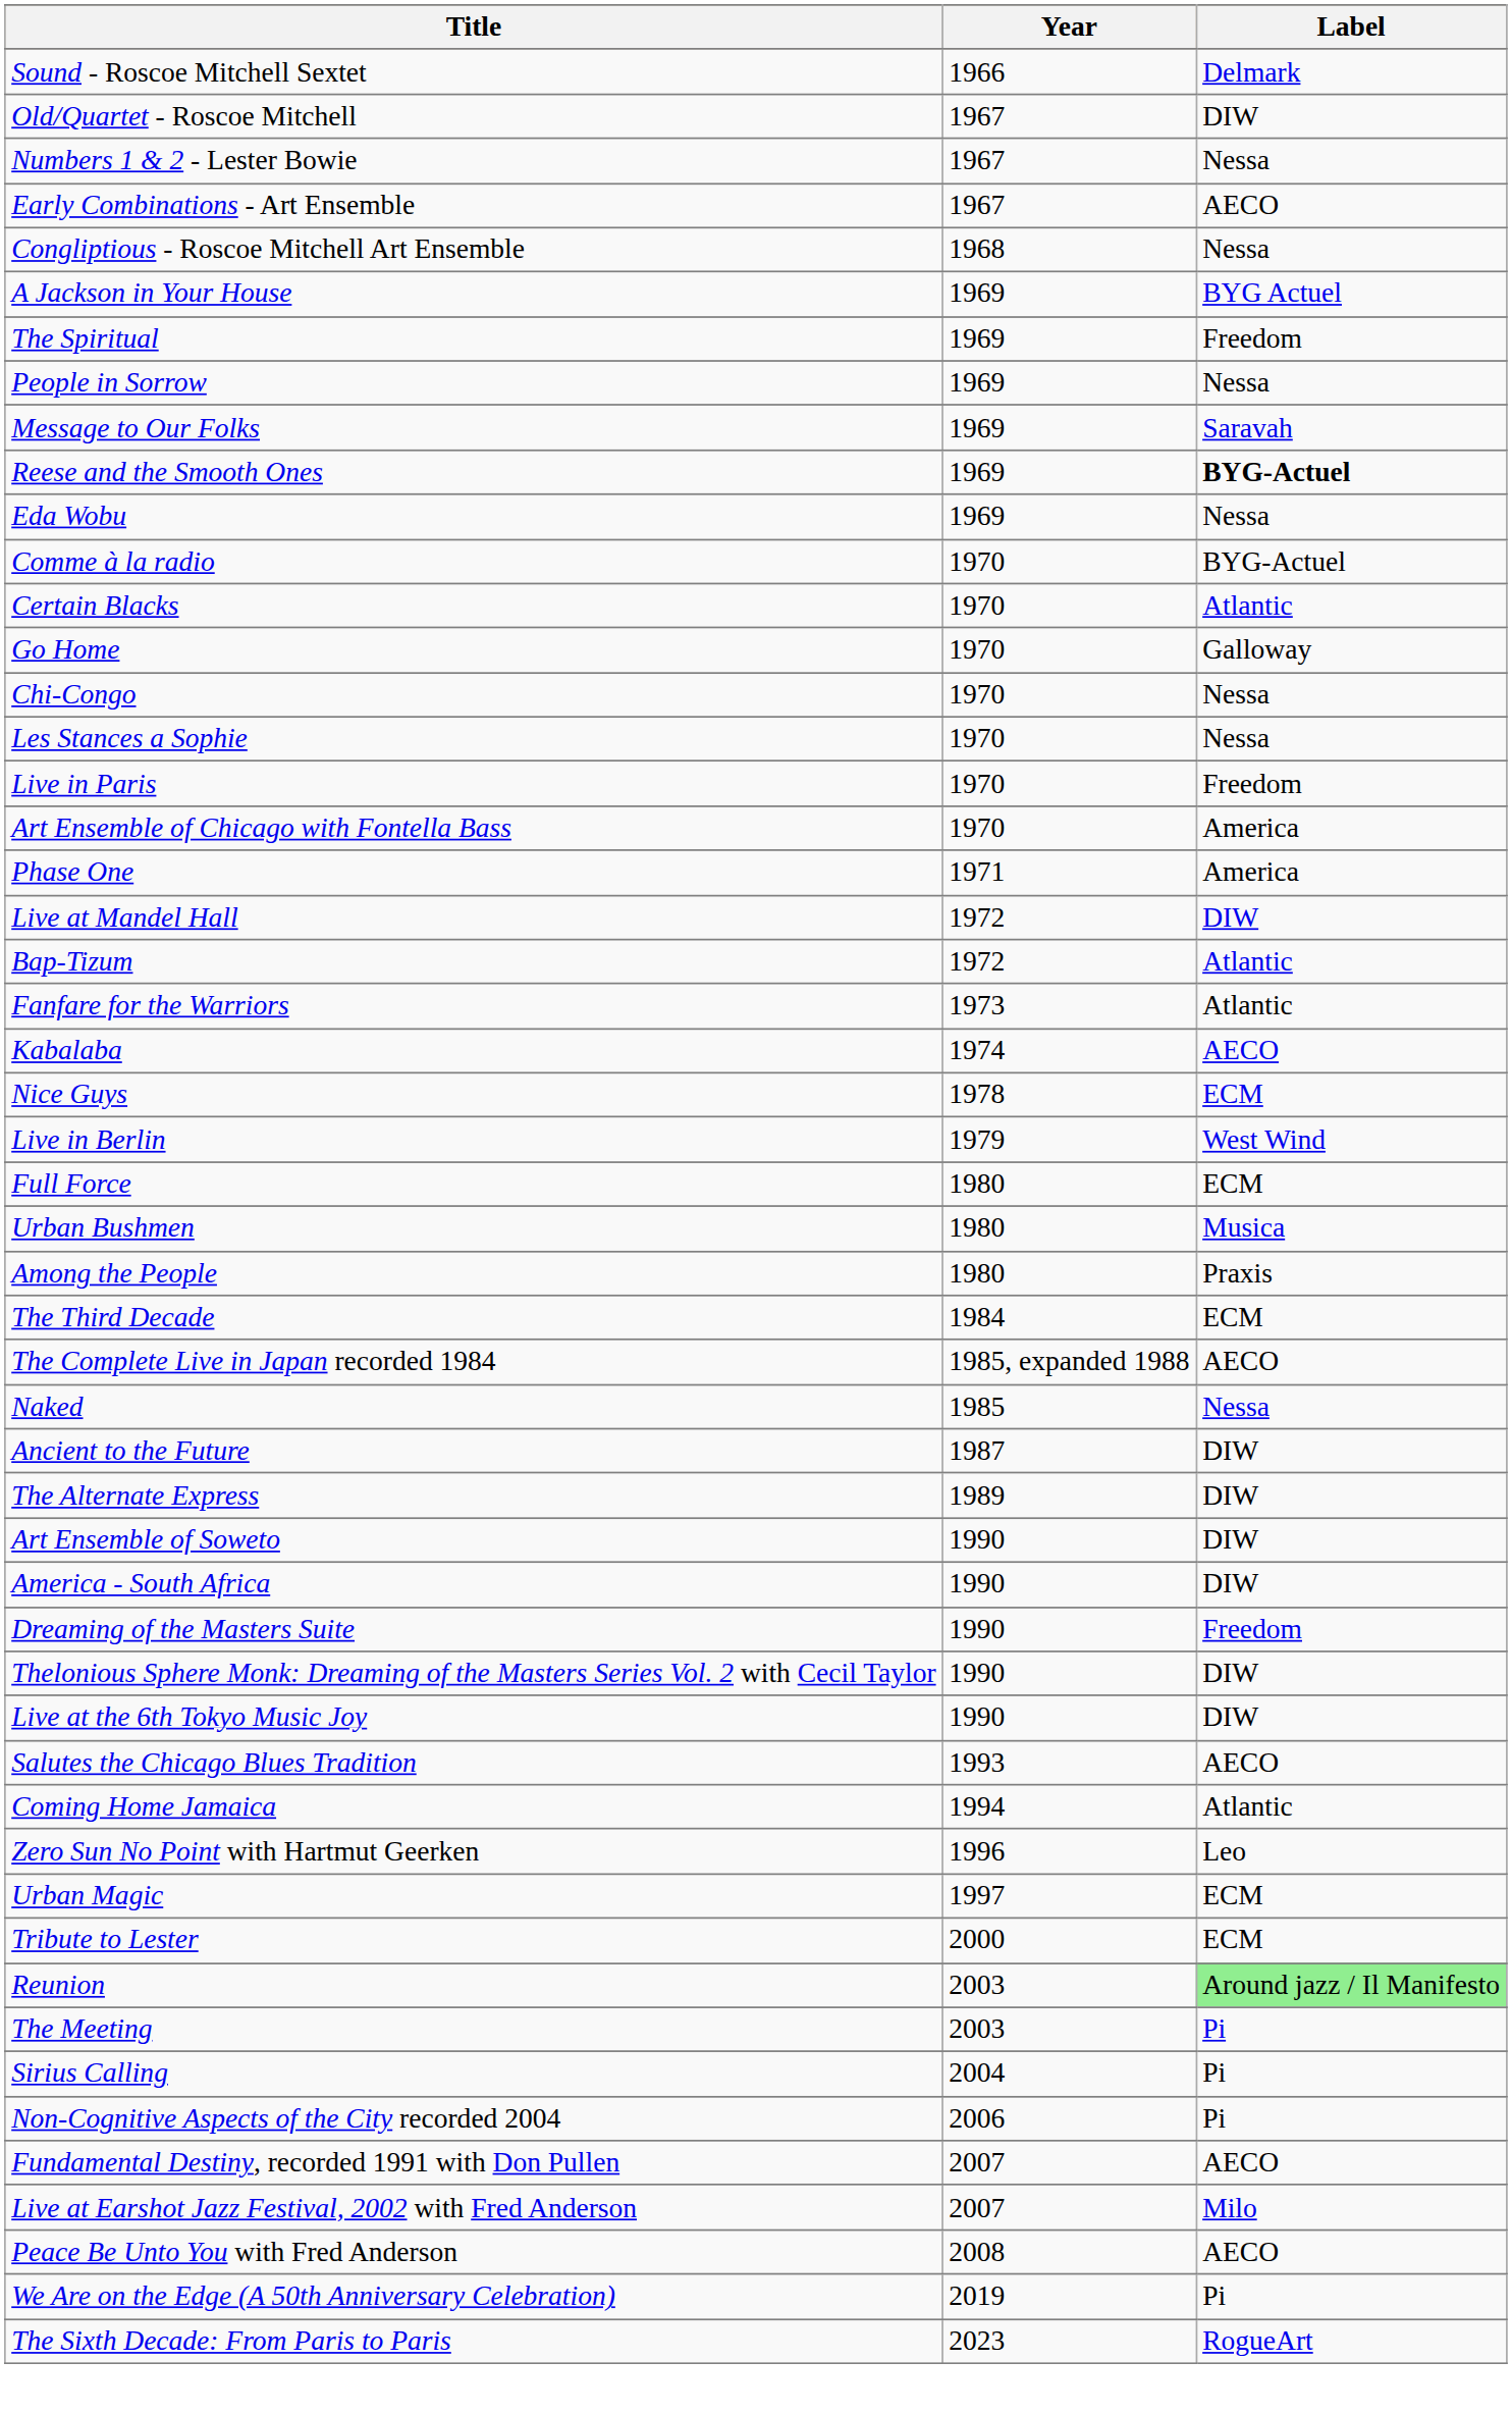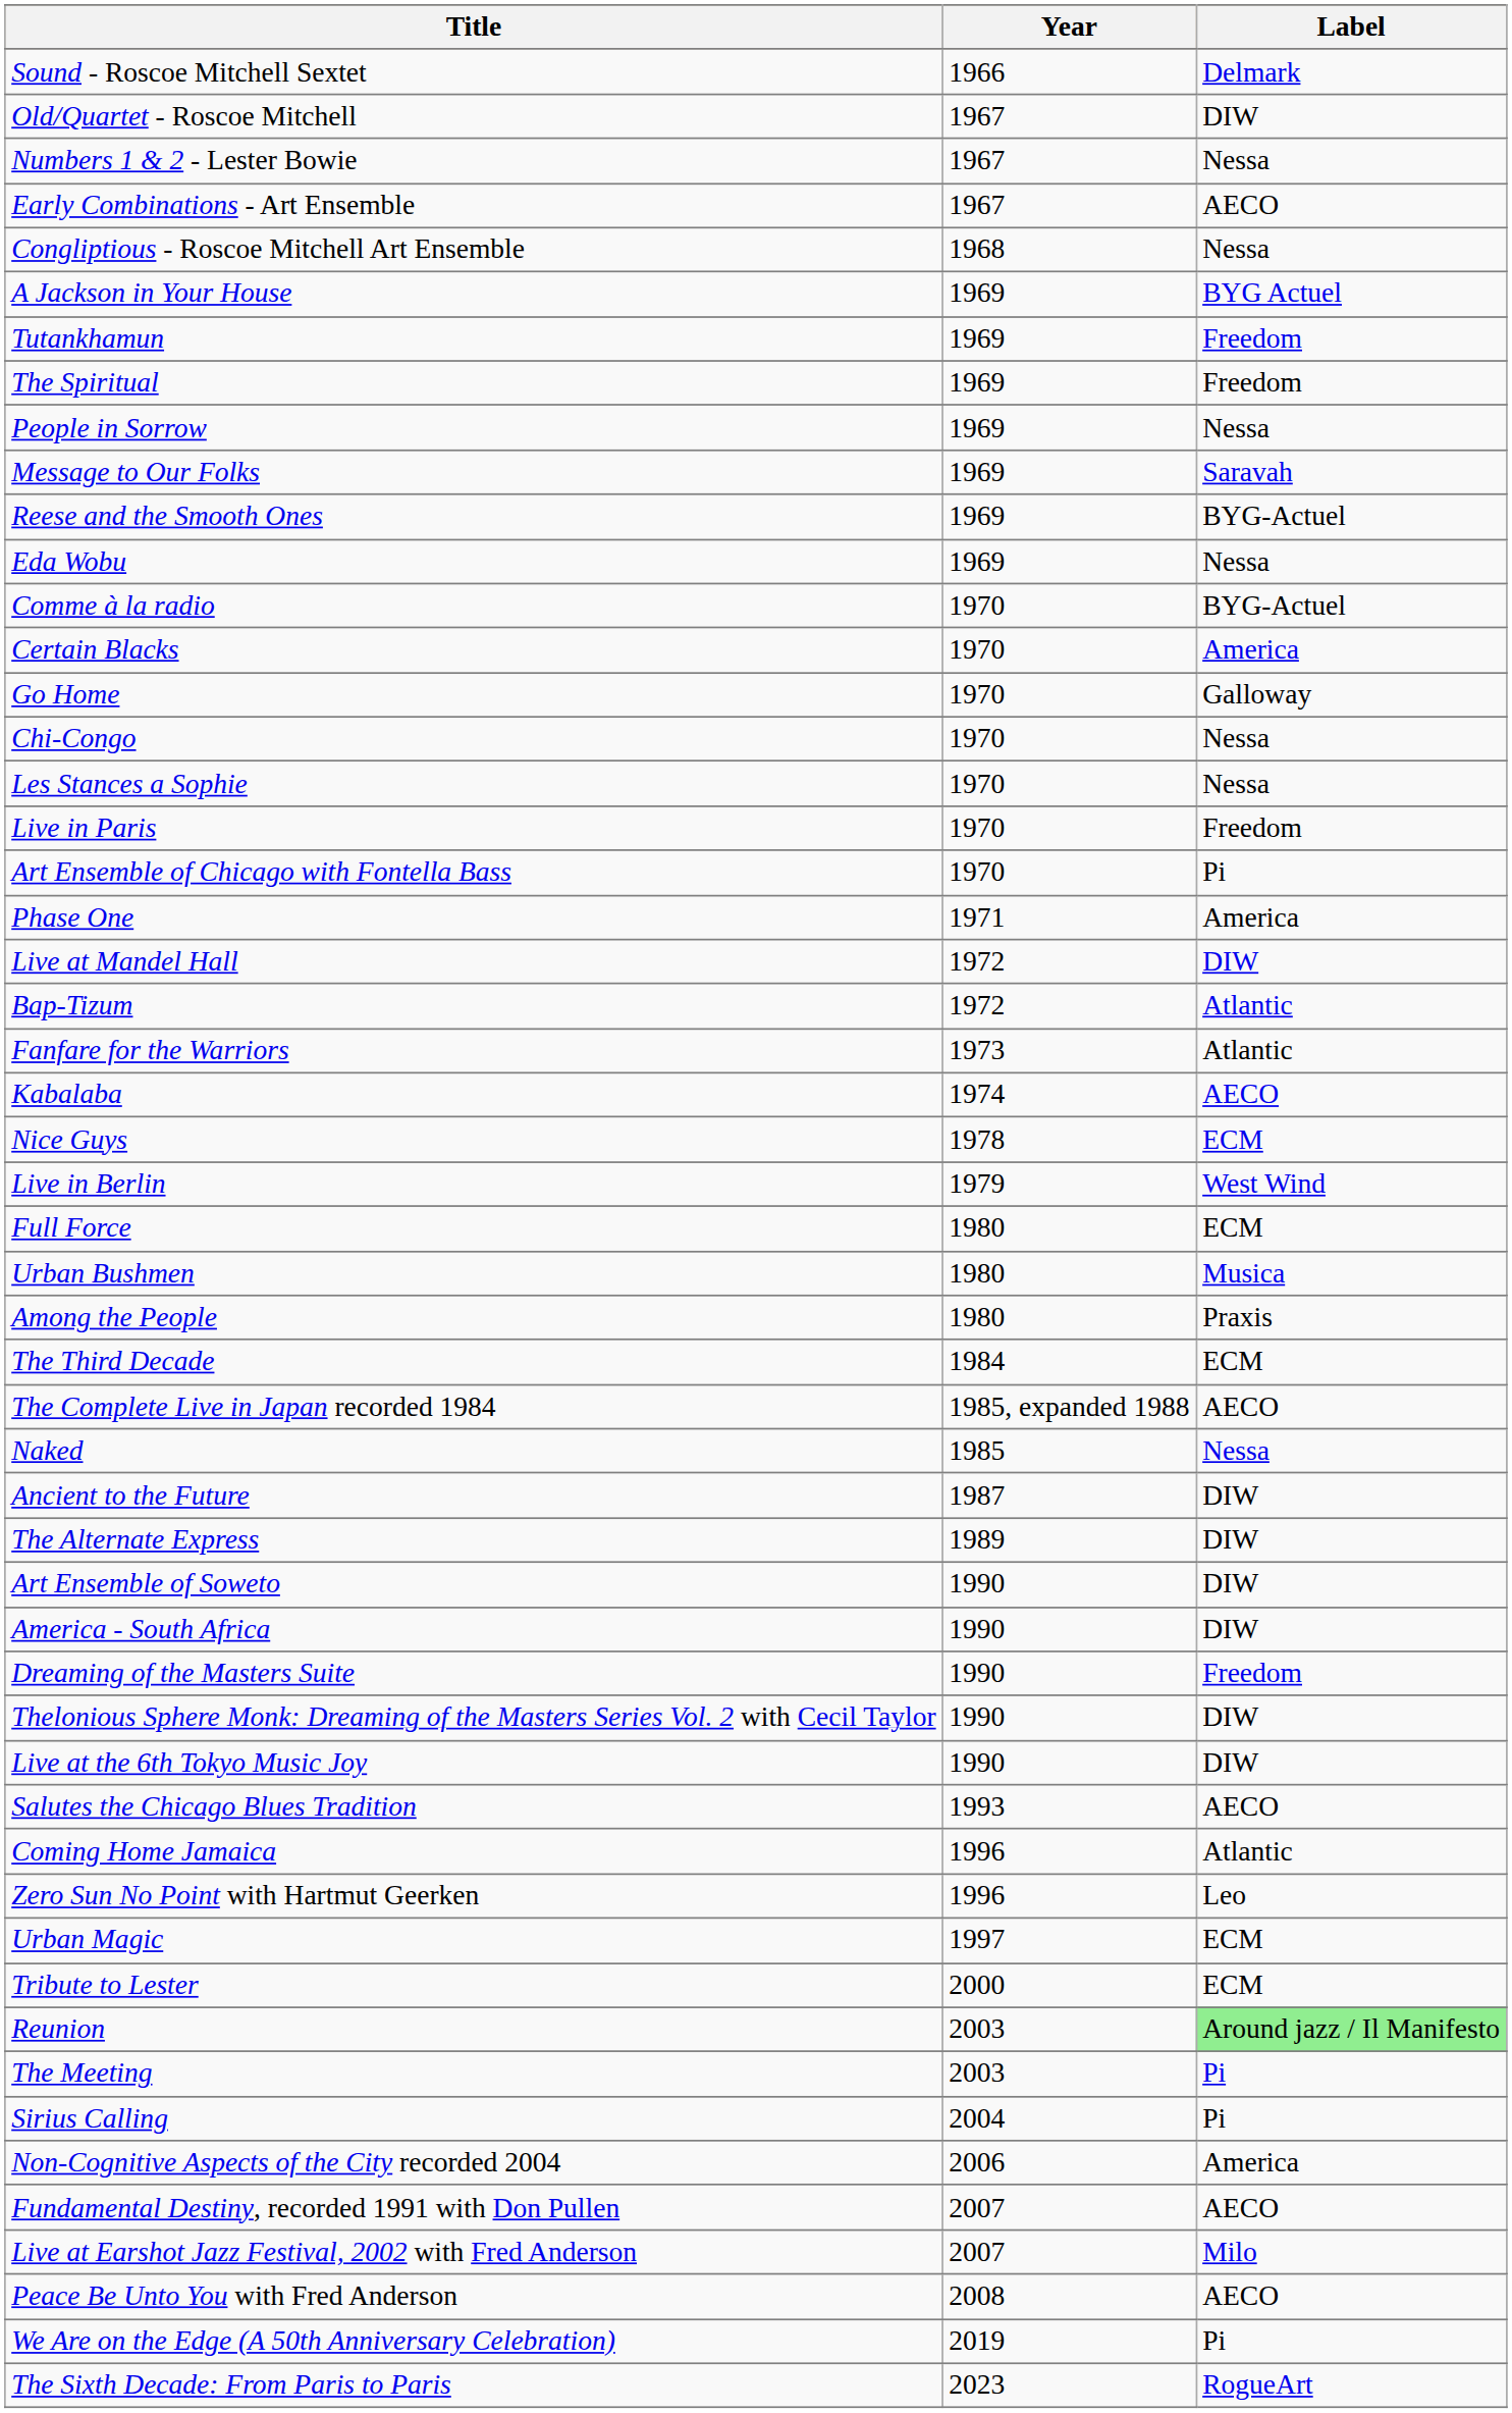+ row: Tutankhamun | 1969 | Freedom
Reese and the Smooth Ones | Label: bold -> normal
Certain Blacks | Label: Atlantic -> America
Art Ensemble of Chicago with Fontella Bass | Label: America -> Pi
Coming Home Jamaica | Year: 1994 -> 1996
Non-Cognitive Aspects of the City recorded 2004 | Label: Pi -> America
